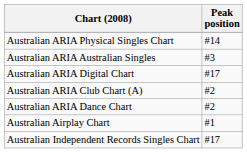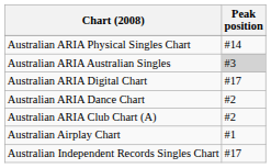Australian ARIA Australian Singles | Peak position: no background -> lightgrey background
rows swapped: Australian ARIA Dance Chart <-> Australian ARIA Club Chart (A)
